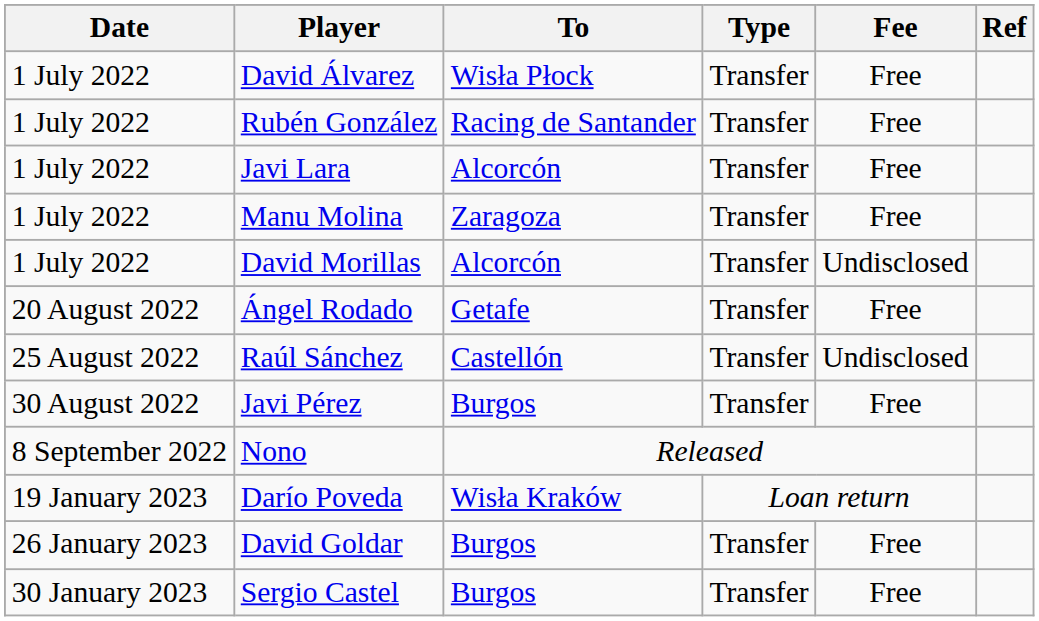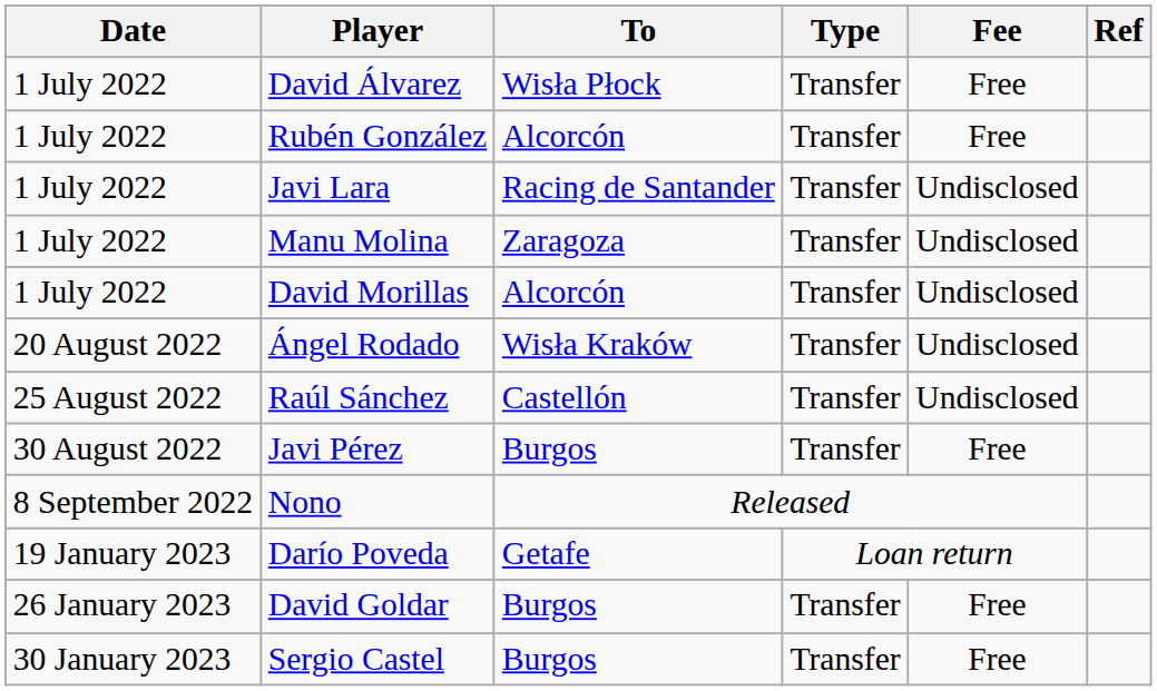Rubén González | To: Racing de Santander -> Alcorcón
Javi Lara | To: Alcorcón -> Racing de Santander
Javi Lara | Fee: Free -> Undisclosed
Manu Molina | Fee: Free -> Undisclosed
Ángel Rodado | To: Getafe -> Wisła Kraków
Ángel Rodado | Fee: Free -> Undisclosed
Darío Poveda | To: Wisła Kraków -> Getafe
